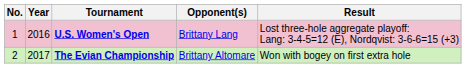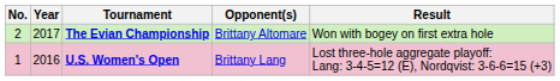rows swapped: U.S. Women's Open <-> The Evian Championship
